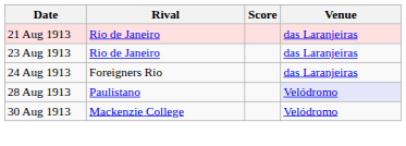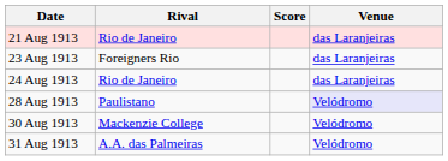23 Aug 1913 | Rival: Rio de Janeiro -> Foreigners Rio
24 Aug 1913 | Rival: Foreigners Rio -> Rio de Janeiro
+ row: 31 Aug 1913 | A.A. das Palmeiras | Velódromo
